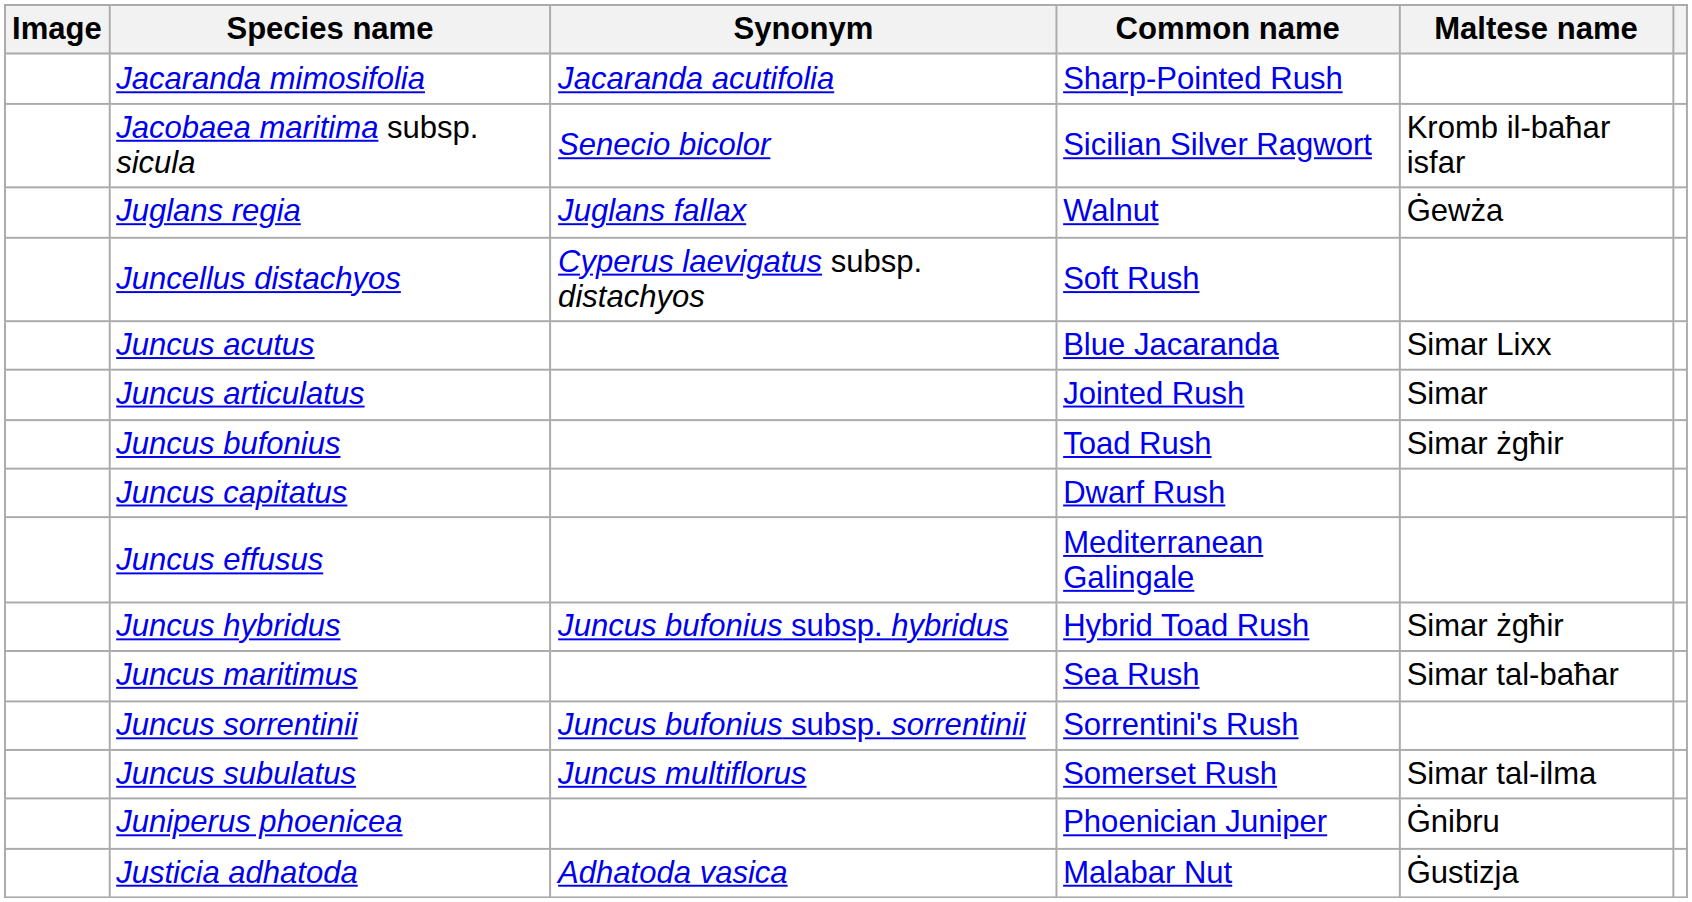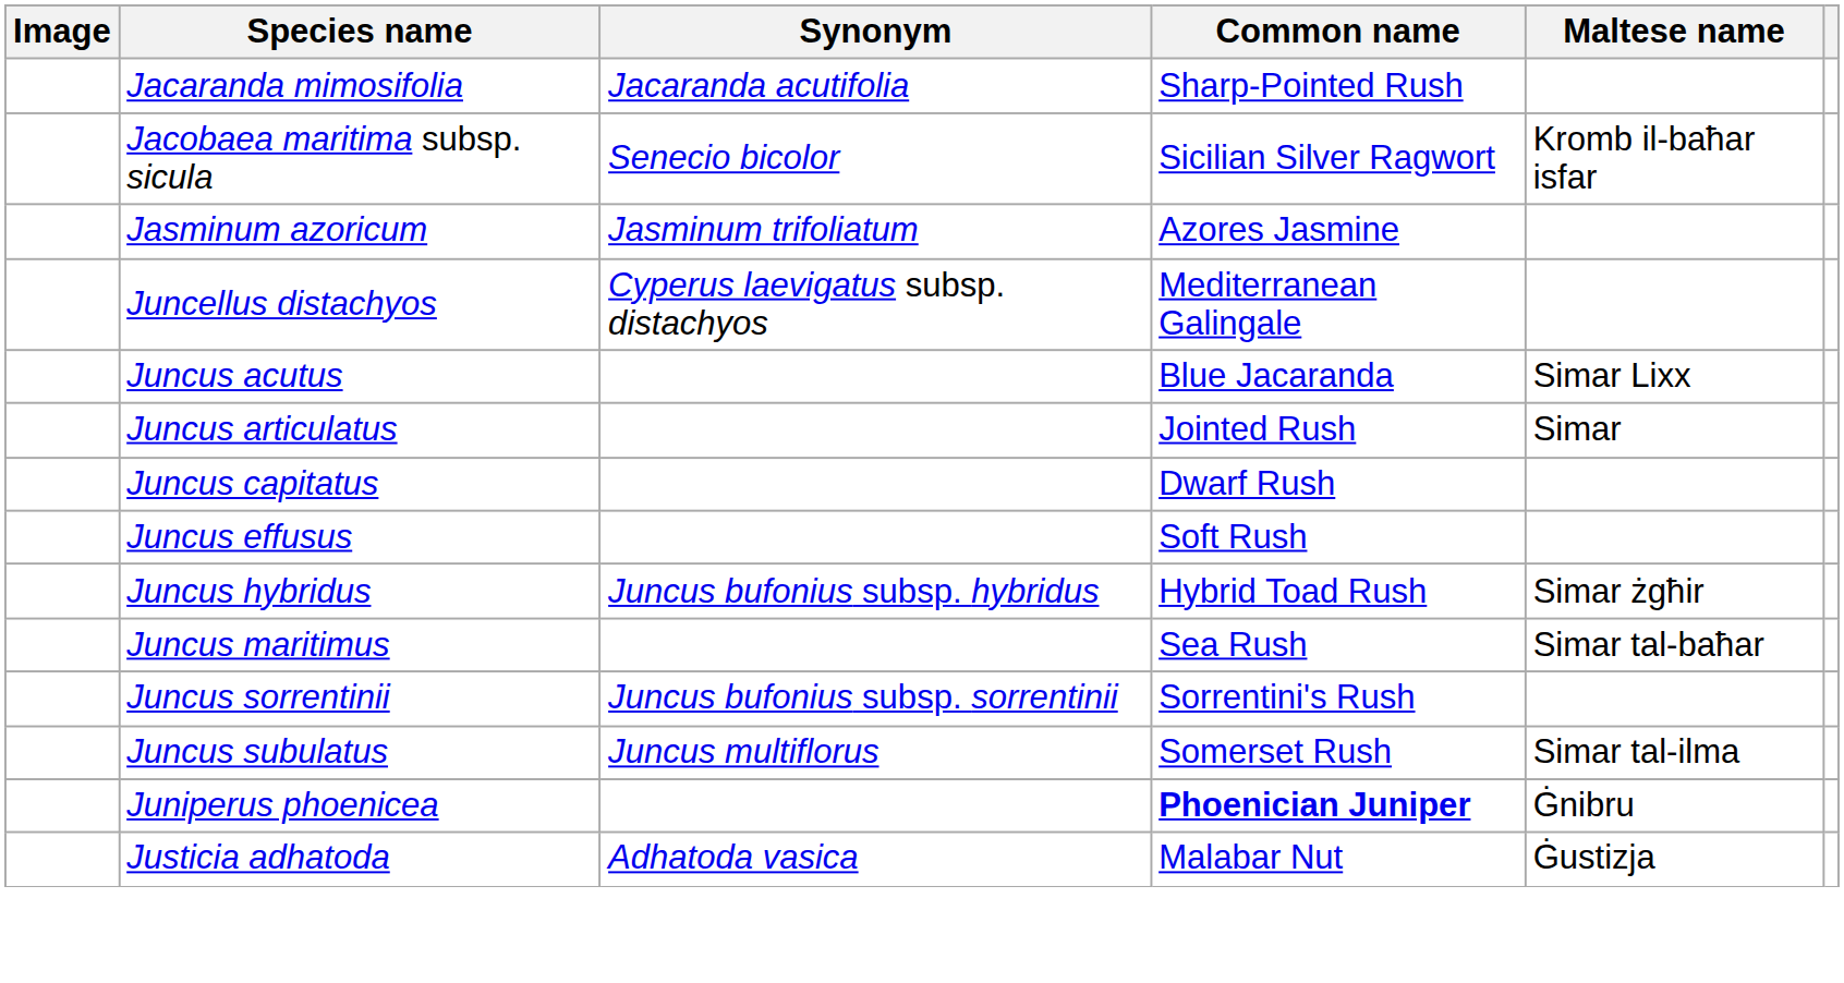+ row: Jasminum azoricum | Jasminum trifoliatum | Azores Jasmine
- row: Juglans regia | Juglans fallax | Walnut | Ġewża
Juncellus distachyos | Common name: Soft Rush -> Mediterranean Galingale
- row: Juncus bufonius | Toad Rush | Simar żgħir
Juncus effusus | Common name: Mediterranean Galingale -> Soft Rush
Juniperus phoenicea | Common name: normal -> bold
